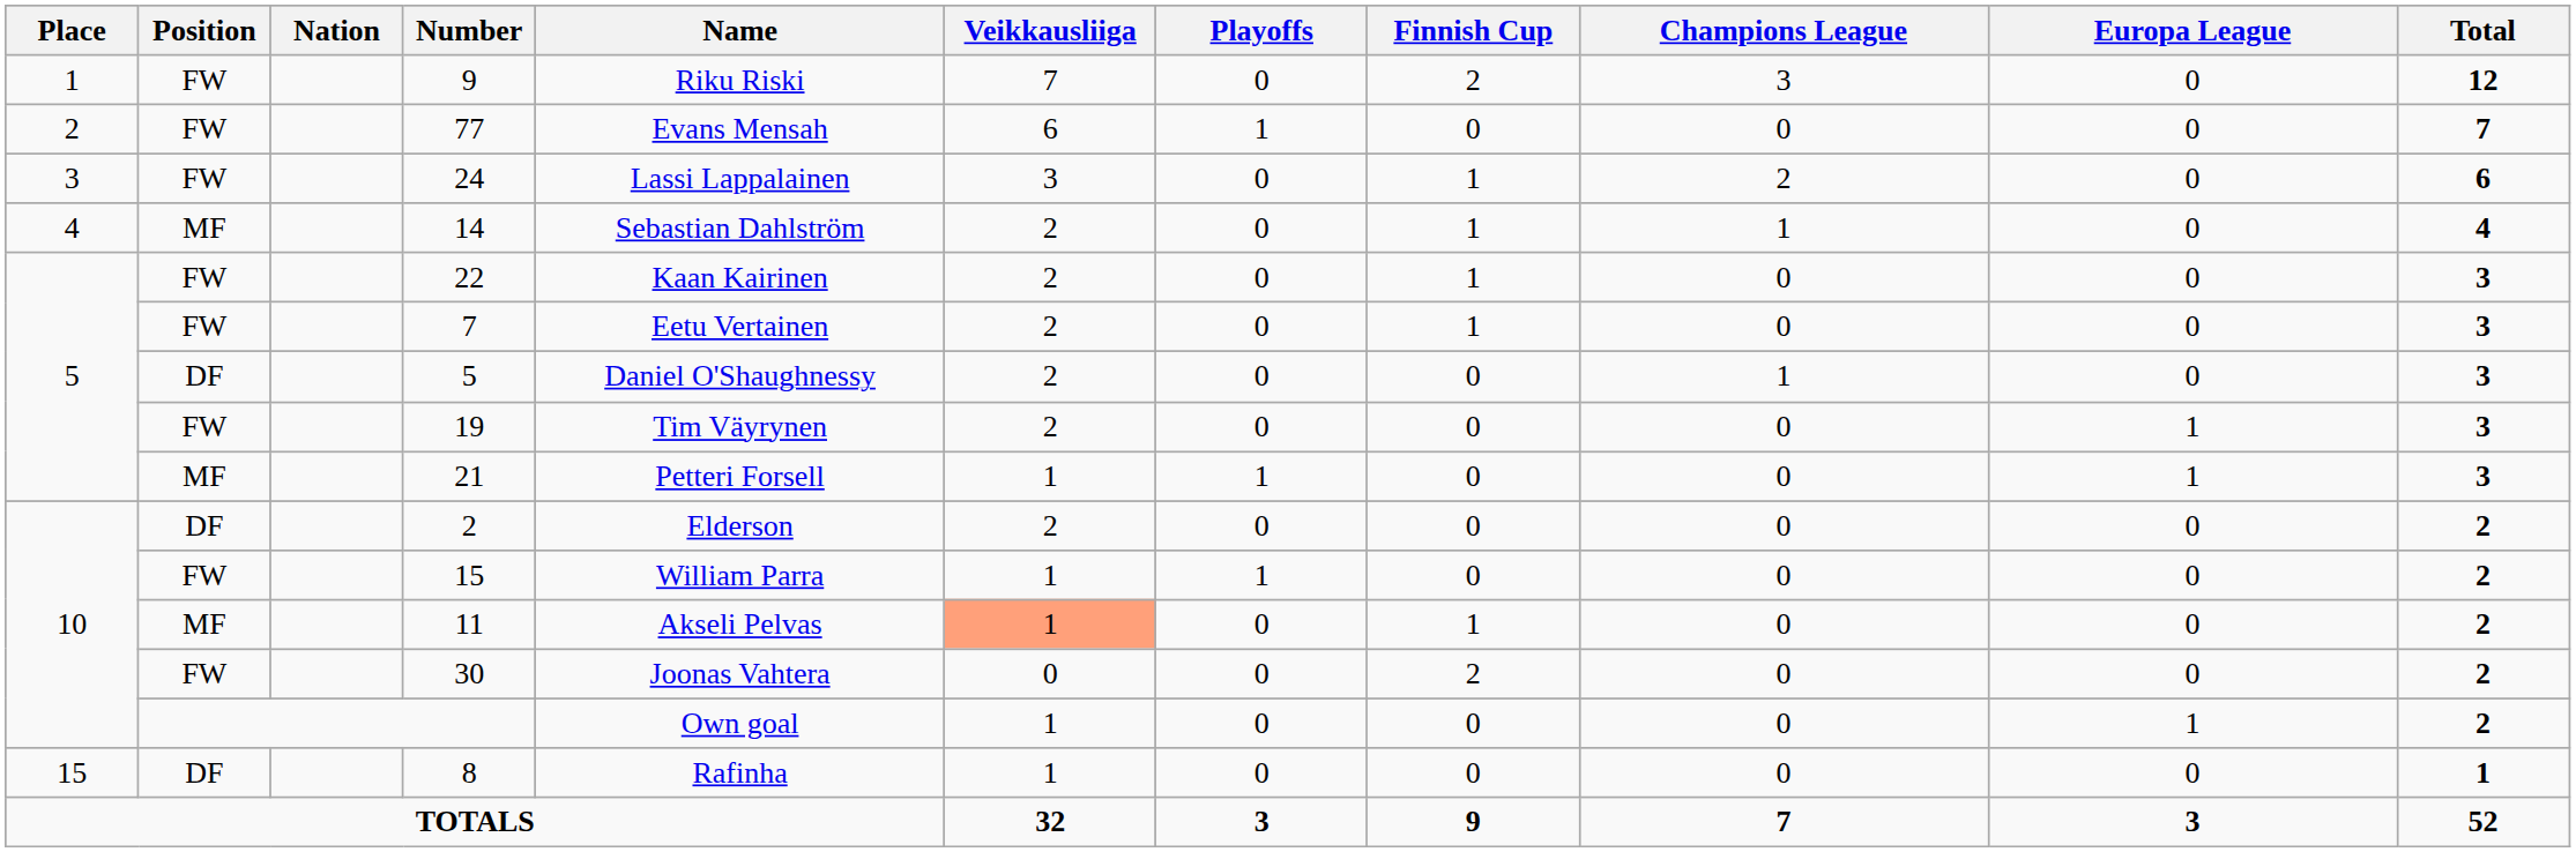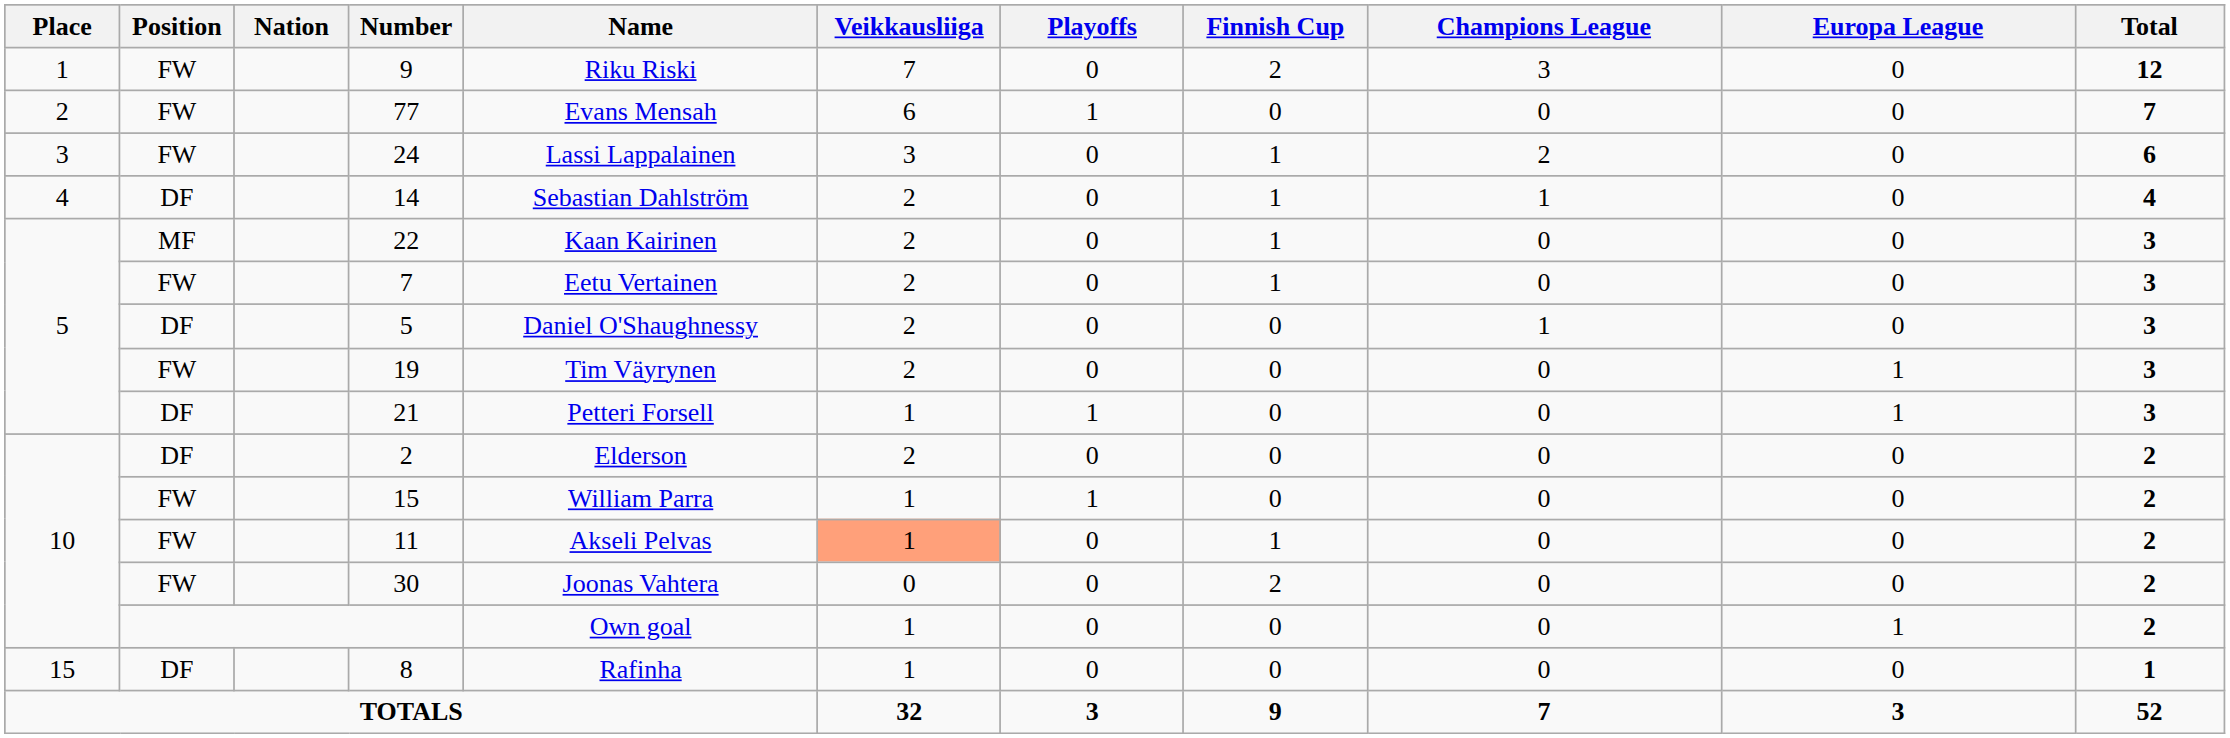14 | Position: MF -> DF
22 | Position: FW -> MF
21 | Position: MF -> DF
11 | Position: MF -> FW
